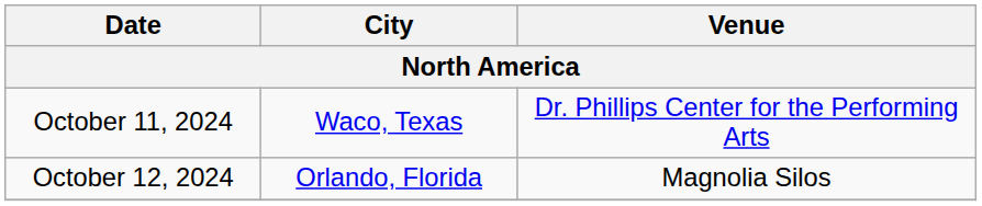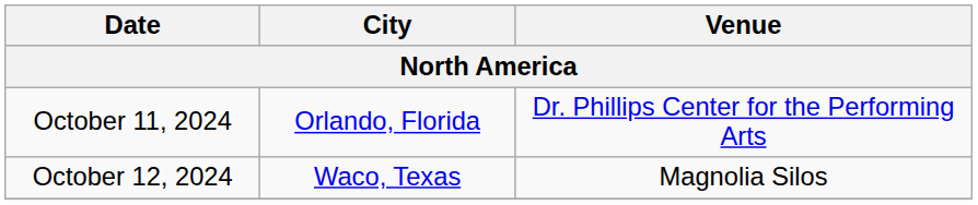October 11, 2024 | City: Waco, Texas -> Orlando, Florida
October 12, 2024 | City: Orlando, Florida -> Waco, Texas
